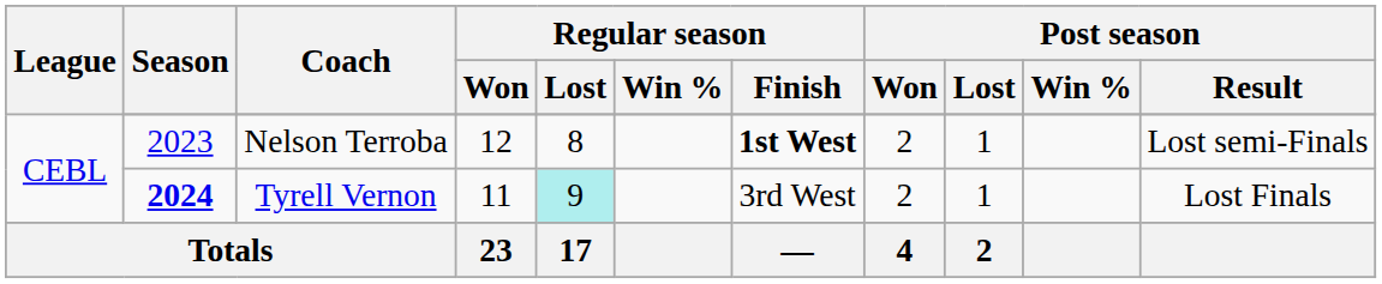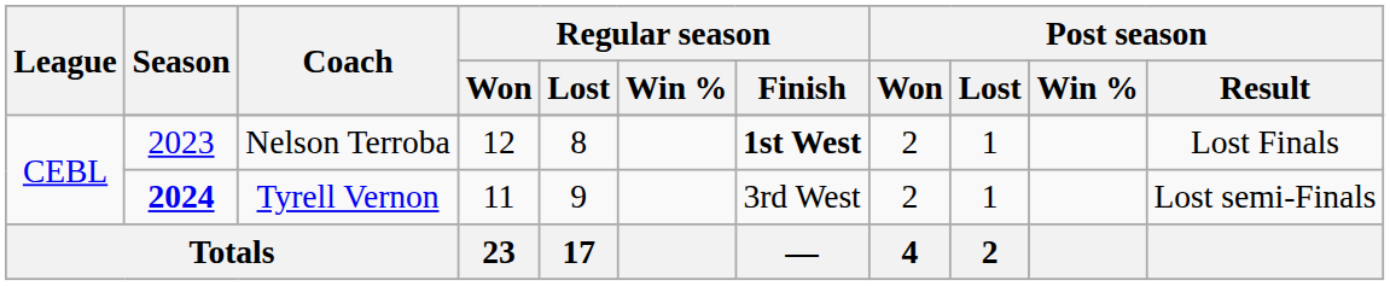Nelson Terroba | Post season / Result: Lost semi-Finals -> Lost Finals
Tyrell Vernon | Regular season / Lost: paleturquoise background -> no background
Tyrell Vernon | Post season / Result: Lost Finals -> Lost semi-Finals
